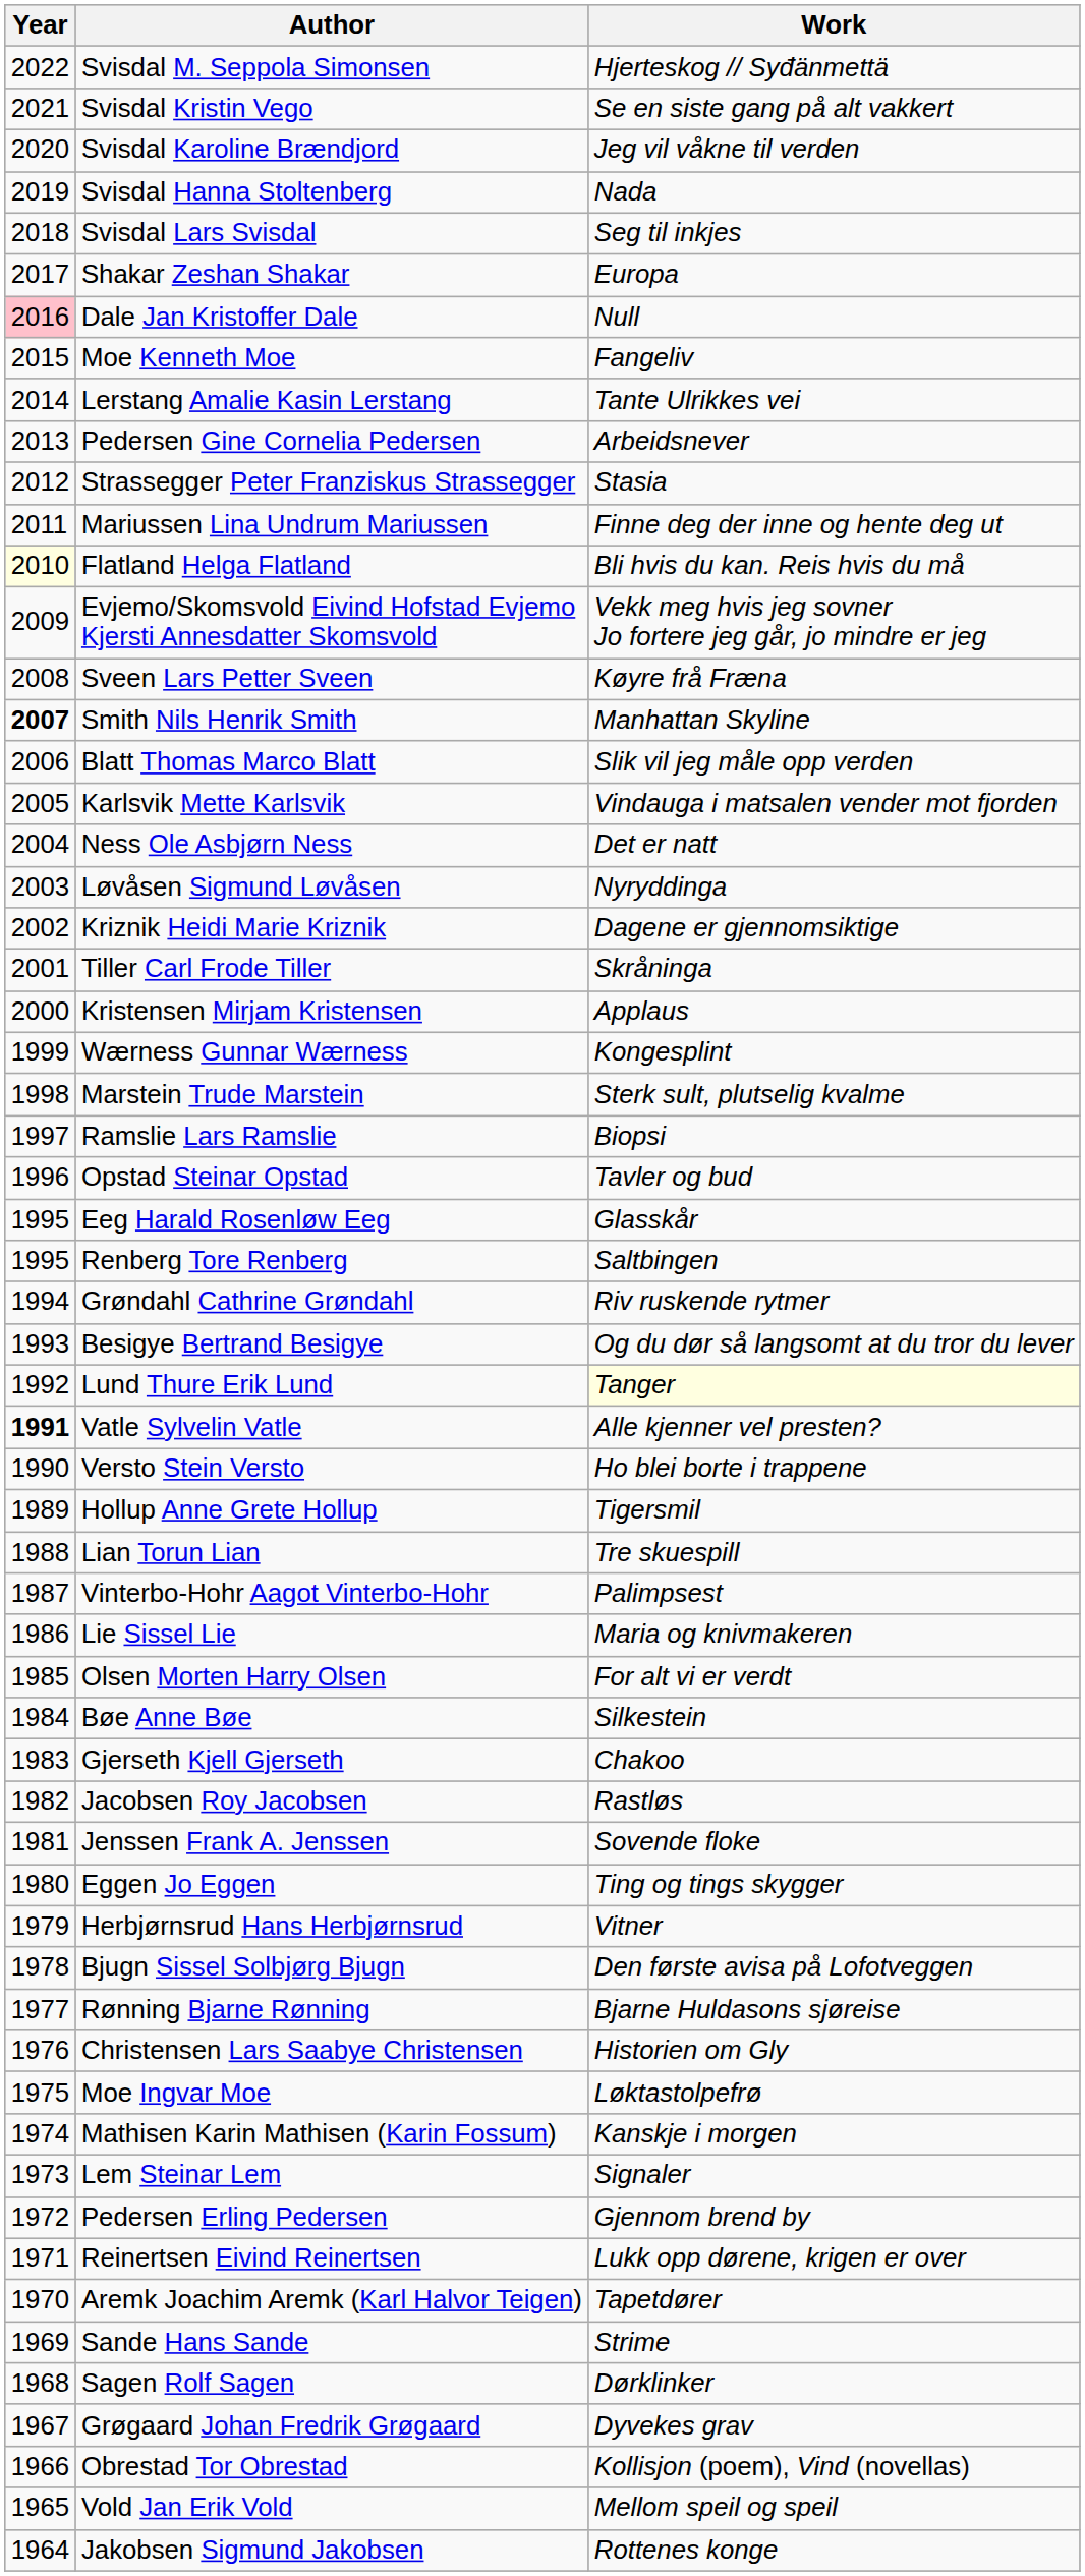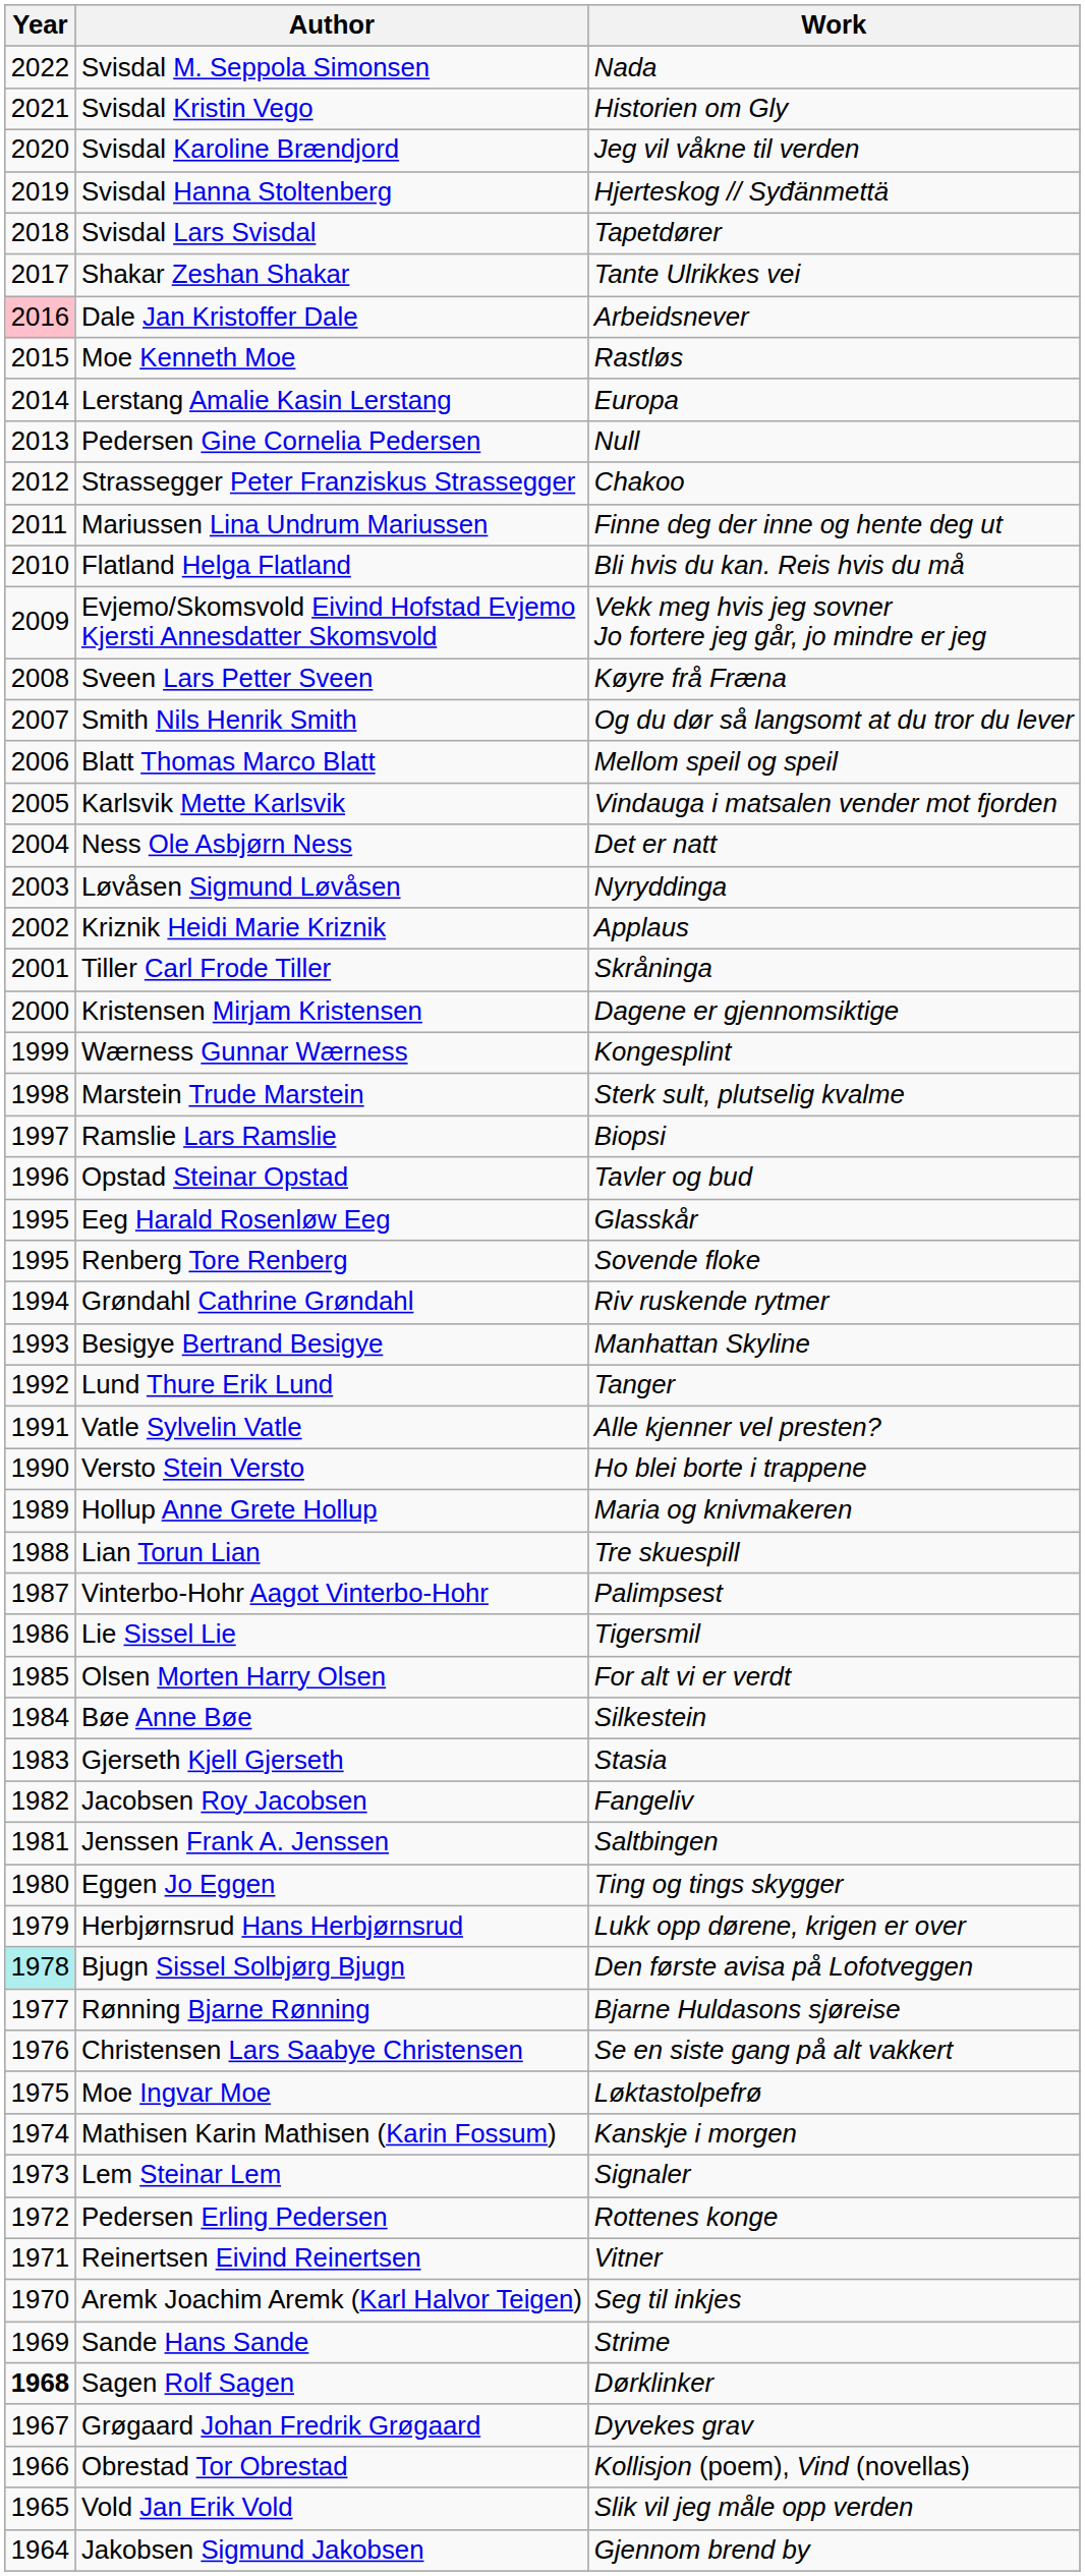Svisdal M. Seppola Simonsen | Work: Hjerteskog // Syđänmettä -> Nada
Svisdal Kristin Vego | Work: Se en siste gang på alt vakkert -> Historien om Gly
Svisdal Hanna Stoltenberg | Work: Nada -> Hjerteskog // Syđänmettä
Svisdal Lars Svisdal | Work: Seg til inkjes -> Tapetdører
Shakar Zeshan Shakar | Work: Europa -> Tante Ulrikkes vei
Dale Jan Kristoffer Dale | Work: Null -> Arbeidsnever
Moe Kenneth Moe | Work: Fangeliv -> Rastløs
Lerstang Amalie Kasin Lerstang | Work: Tante Ulrikkes vei -> Europa
Pedersen Gine Cornelia Pedersen | Work: Arbeidsnever -> Null
Strassegger Peter Franziskus Strassegger | Work: Stasia -> Chakoo
Flatland Helga Flatland | Year: lightyellow background -> no background
Smith Nils Henrik Smith | Year: bold -> normal
Smith Nils Henrik Smith | Work: Manhattan Skyline -> Og du dør så langsomt at du tror du lever
Blatt Thomas Marco Blatt | Work: Slik vil jeg måle opp verden -> Mellom speil og speil
Kriznik Heidi Marie Kriznik | Work: Dagene er gjennomsiktige -> Applaus
Kristensen Mirjam Kristensen | Work: Applaus -> Dagene er gjennomsiktige
Renberg Tore Renberg | Work: Saltbingen -> Sovende floke
Besigye Bertrand Besigye | Work: Og du dør så langsomt at du tror du lever -> Manhattan Skyline
Lund Thure Erik Lund | Work: lightyellow background -> no background
Vatle Sylvelin Vatle | Year: bold -> normal
Hollup Anne Grete Hollup | Work: Tigersmil -> Maria og knivmakeren
Lie Sissel Lie | Work: Maria og knivmakeren -> Tigersmil
Gjerseth Kjell Gjerseth | Work: Chakoo -> Stasia
Jacobsen Roy Jacobsen | Work: Rastløs -> Fangeliv
Jenssen Frank A. Jenssen | Work: Sovende floke -> Saltbingen
Herbjørnsrud Hans Herbjørnsrud | Work: Vitner -> Lukk opp dørene, krigen er over
Bjugn Sissel Solbjørg Bjugn | Year: no background -> paleturquoise background
Christensen Lars Saabye Christensen | Work: Historien om Gly -> Se en siste gang på alt vakkert
Pedersen Erling Pedersen | Work: Gjennom brend by -> Rottenes konge
Reinertsen Eivind Reinertsen | Work: Lukk opp dørene, krigen er over -> Vitner
Aremk Joachim Aremk (Karl Halvor Teigen) | Work: Tapetdører -> Seg til inkjes
Sagen Rolf Sagen | Year: normal -> bold
Vold Jan Erik Vold | Work: Mellom speil og speil -> Slik vil jeg måle opp verden
Jakobsen Sigmund Jakobsen | Work: Rottenes konge -> Gjennom brend by
